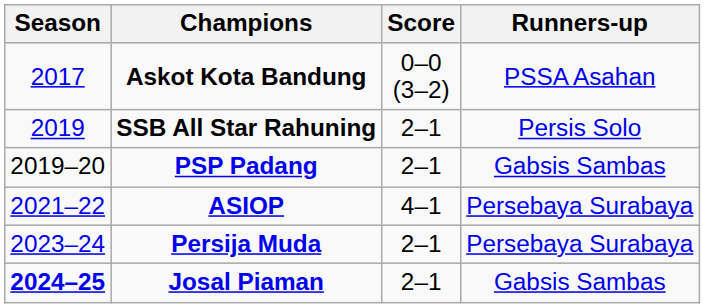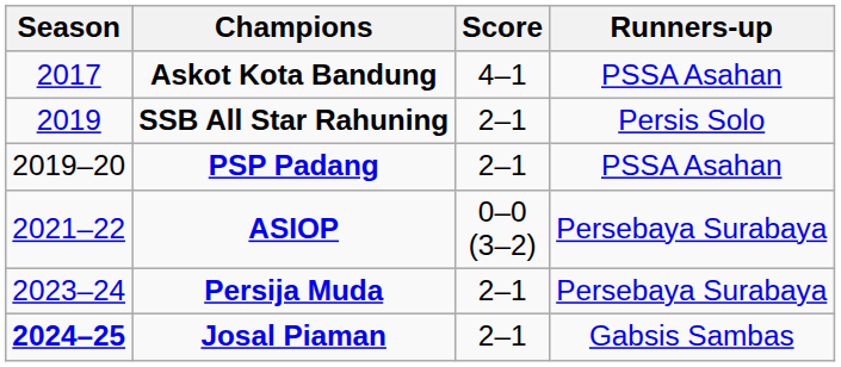Askot Kota Bandung | Score: 0–0 (3–2) -> 4–1
PSP Padang | Runners-up: Gabsis Sambas -> PSSA Asahan
ASIOP | Score: 4–1 -> 0–0 (3–2)
